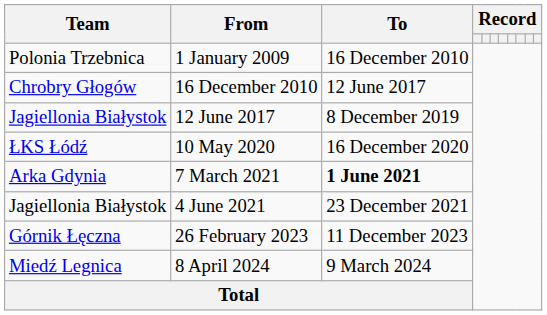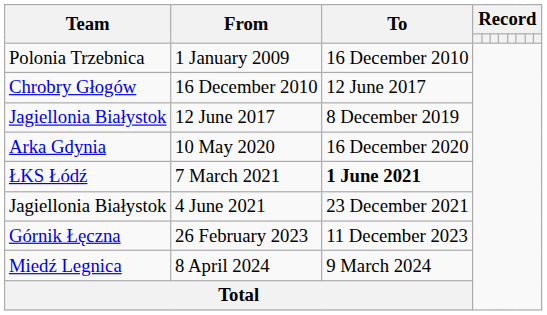10 May 2020 | Team: ŁKS Łódź -> Arka Gdynia
7 March 2021 | Team: Arka Gdynia -> ŁKS Łódź
